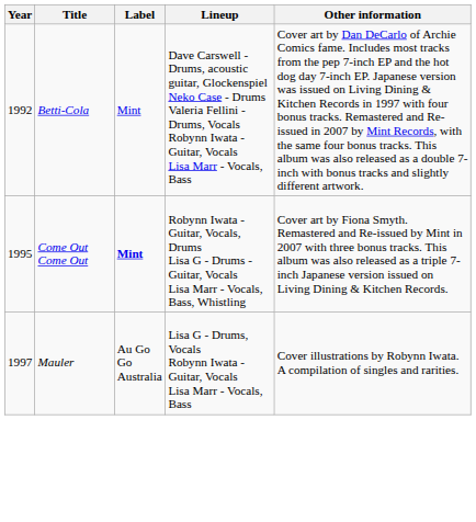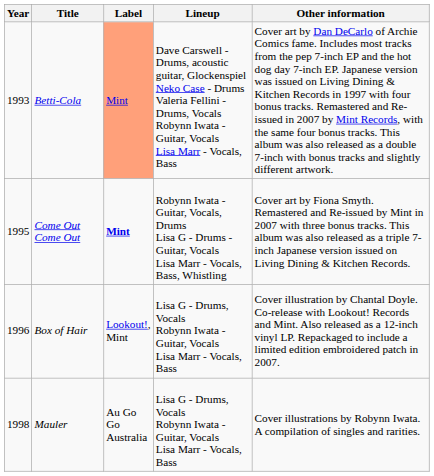Betti-Cola | Year: 1992 -> 1993
Betti-Cola | Label: no background -> lightsalmon background
+ row: 1996 | Box of Hair | Lookout!, Mint | Lisa G - Drums, Vocals Robynn Iwata - Guitar, Vocals Lisa Marr - Vocals, Bass | Cover illustration by Chantal Doyle. Co-release with Lookout! Records and Mint. Also released as a 12-inch vinyl LP. Repackaged to include a limited edition embroidered patch in 2007.
Mauler | Year: 1997 -> 1998
